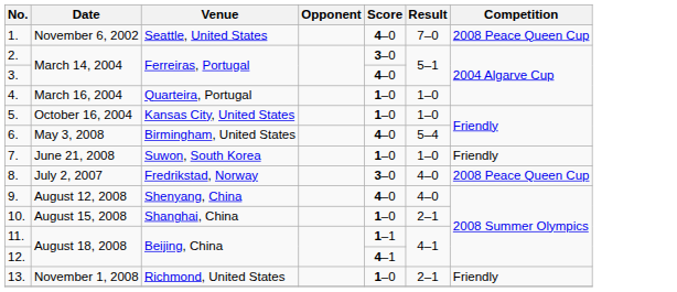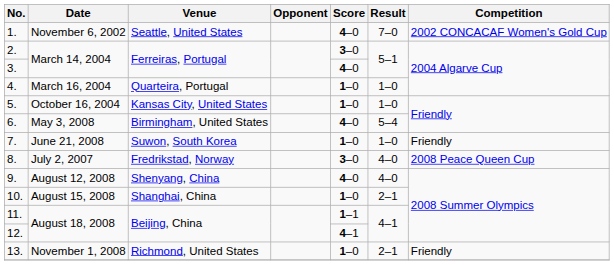1. | Competition: 2008 Peace Queen Cup -> 2002 CONCACAF Women's Gold Cup
